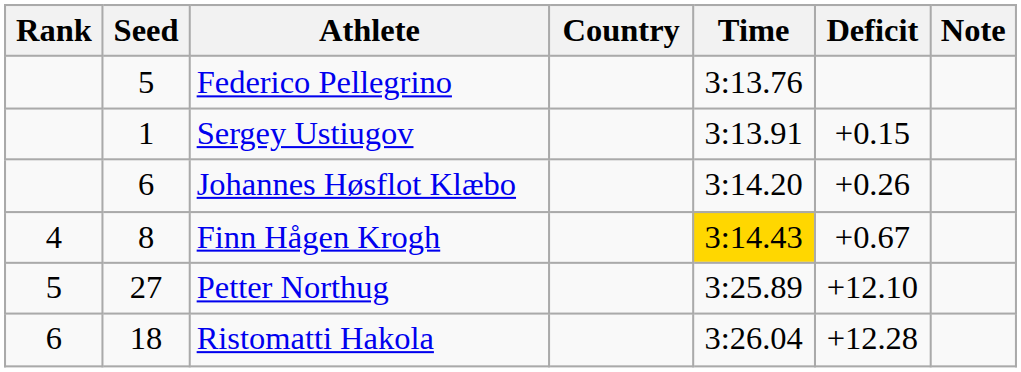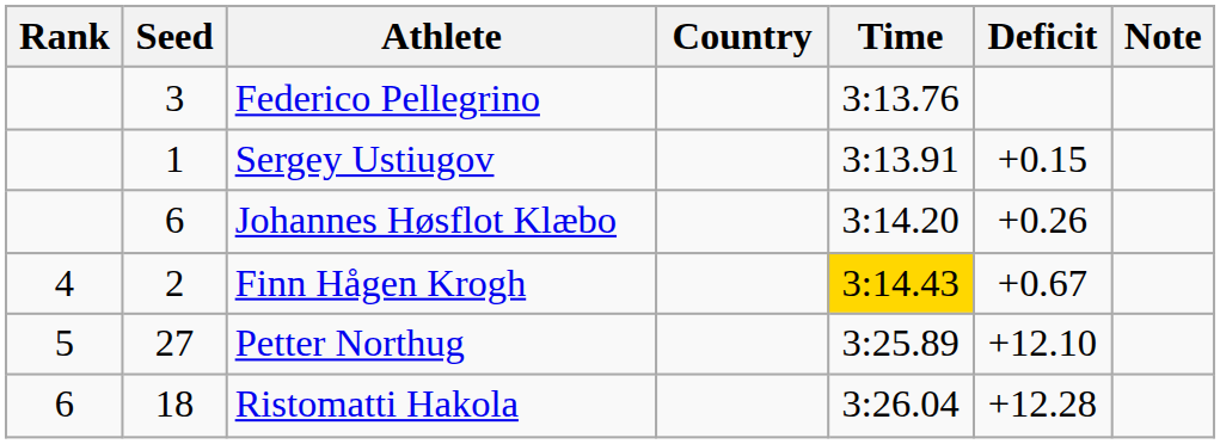Federico Pellegrino | Seed: 5 -> 3
Finn Hågen Krogh | Seed: 8 -> 2
